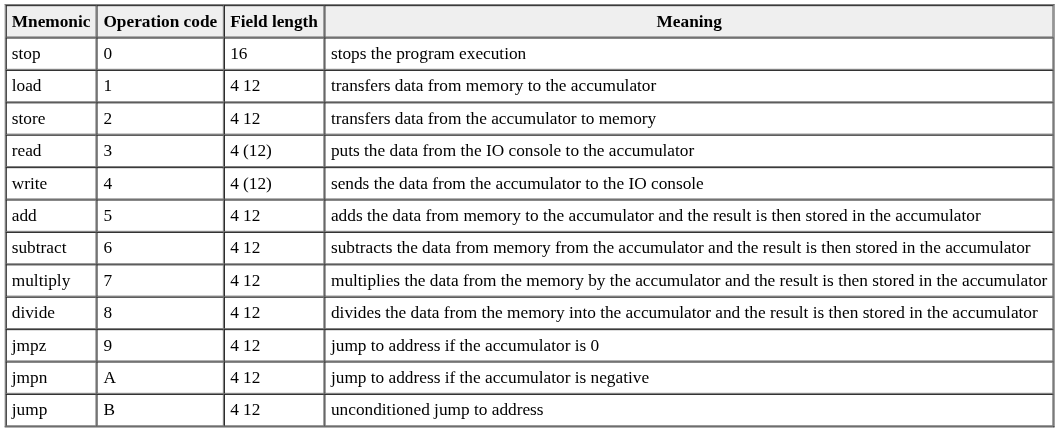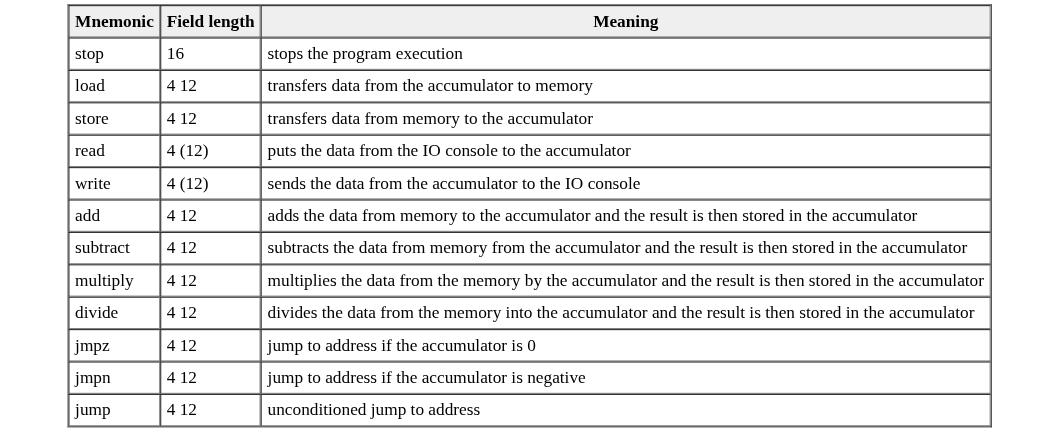- column: Operation code | 0 | 1 | 2 | 3 | 4 | 5 | 6 | 7 | 8 | 9 | A | B
load | Meaning: transfers data from memory to the accumulator -> transfers data from the accumulator to memory
store | Meaning: transfers data from the accumulator to memory -> transfers data from memory to the accumulator
